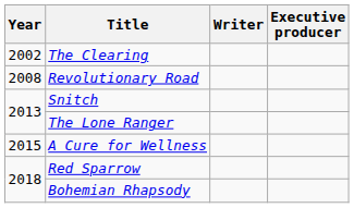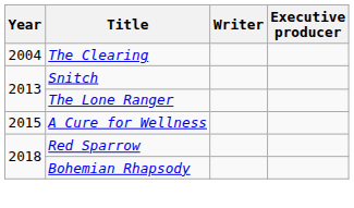The Clearing | Year: 2002 -> 2004
- row: 2008 | Revolutionary Road
